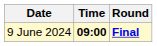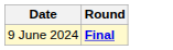- column: Time | 09:00
